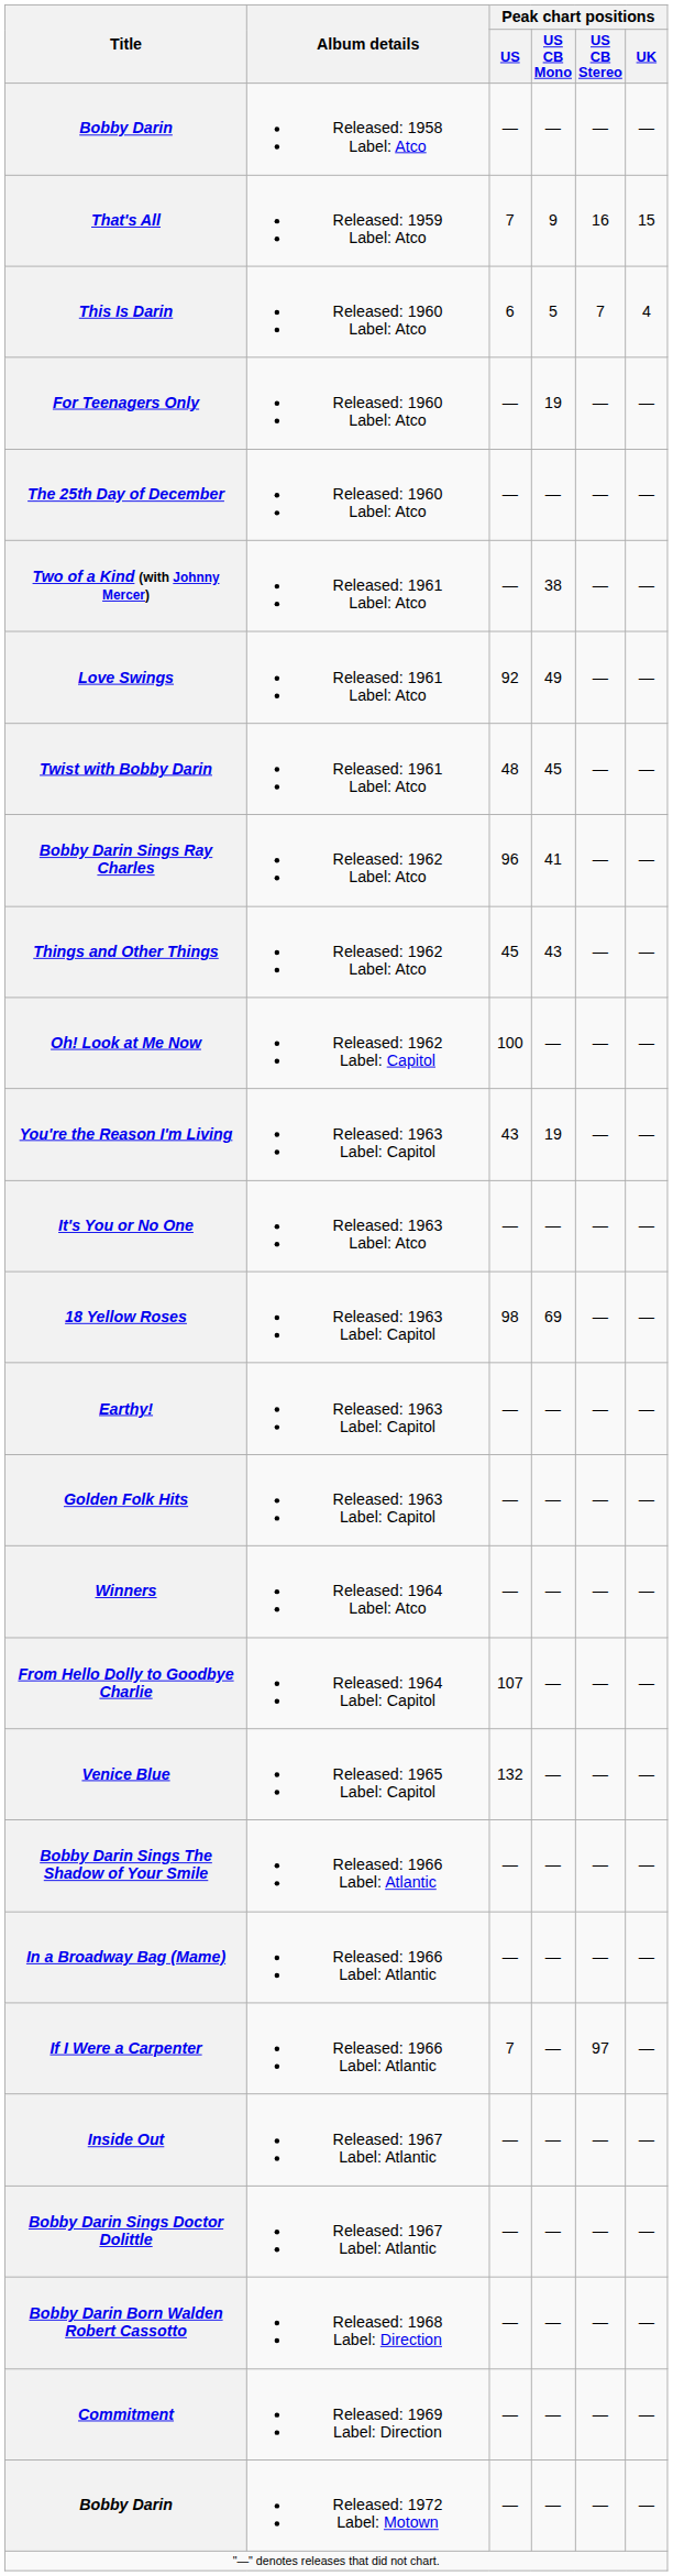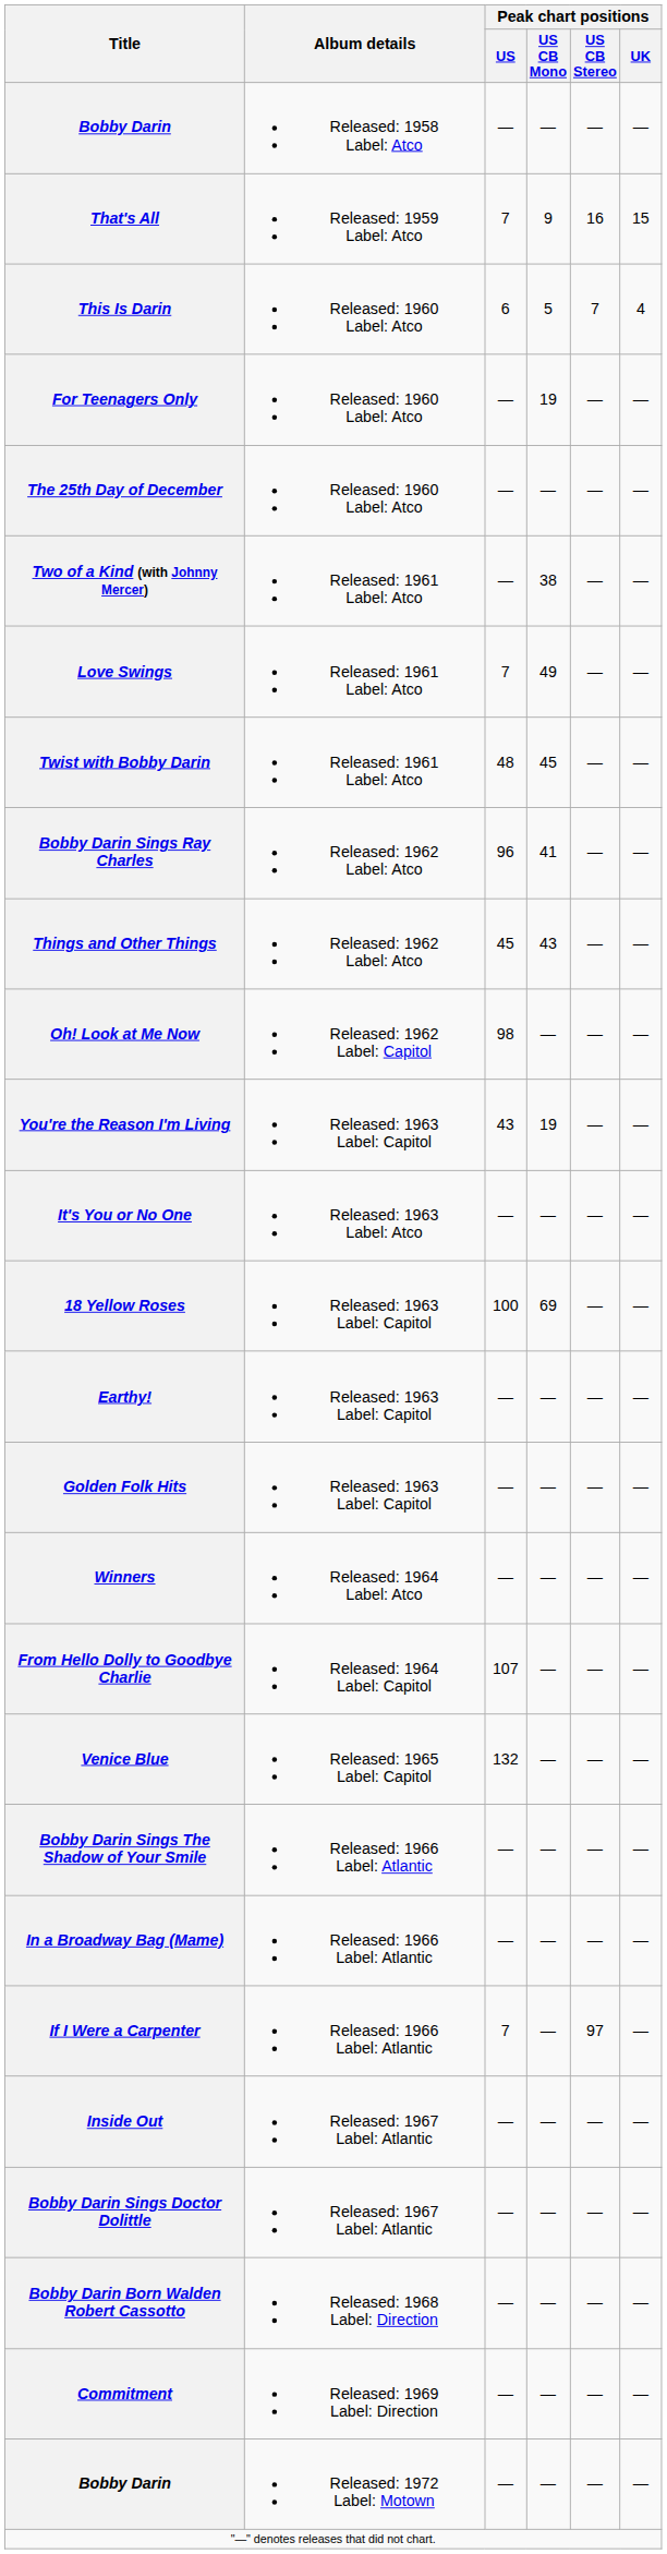Love Swings | Peak chart positions / US: 92 -> 7
Oh! Look at Me Now | Peak chart positions / US: 100 -> 98
18 Yellow Roses | Peak chart positions / US: 98 -> 100
